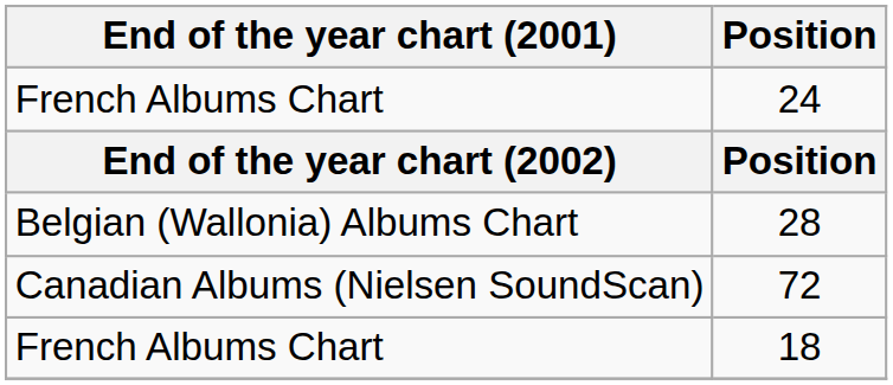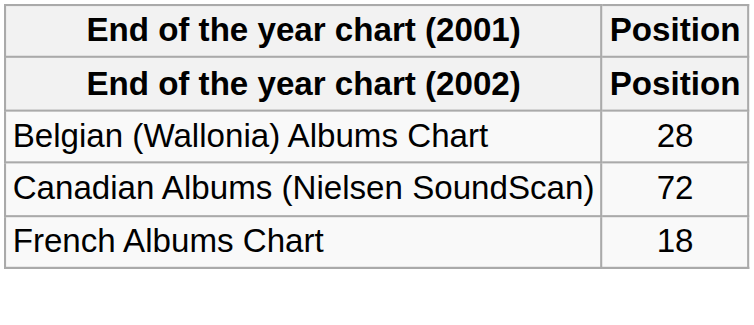- row: French Albums Chart | 24
